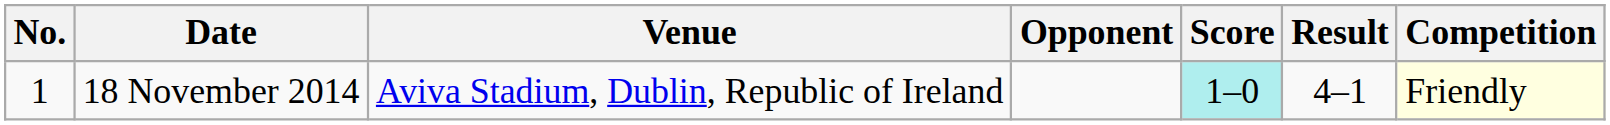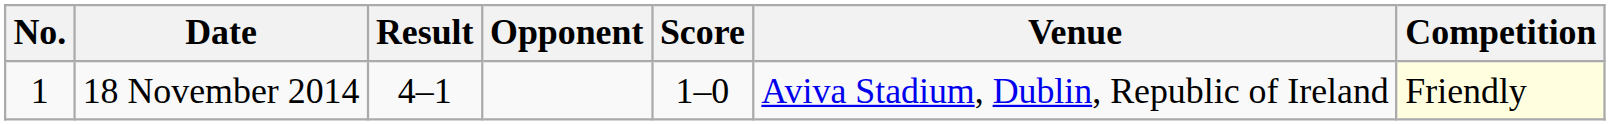columns swapped: Venue <-> Result
18 November 2014 | Score: paleturquoise background -> no background
